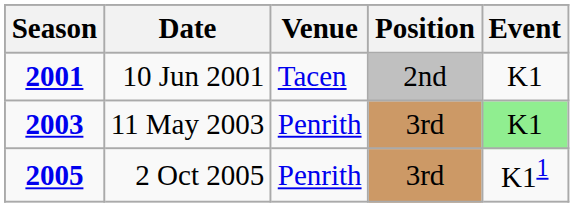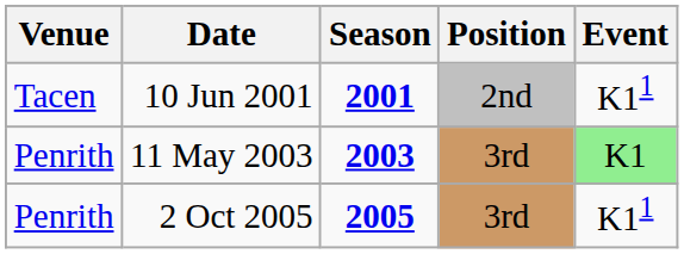columns swapped: Season <-> Venue
10 Jun 2001 | Event: K1 -> K11
